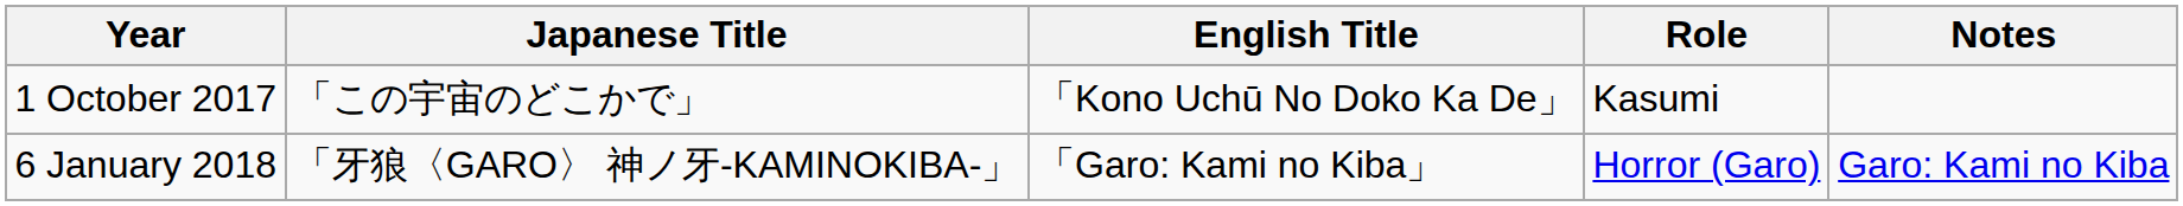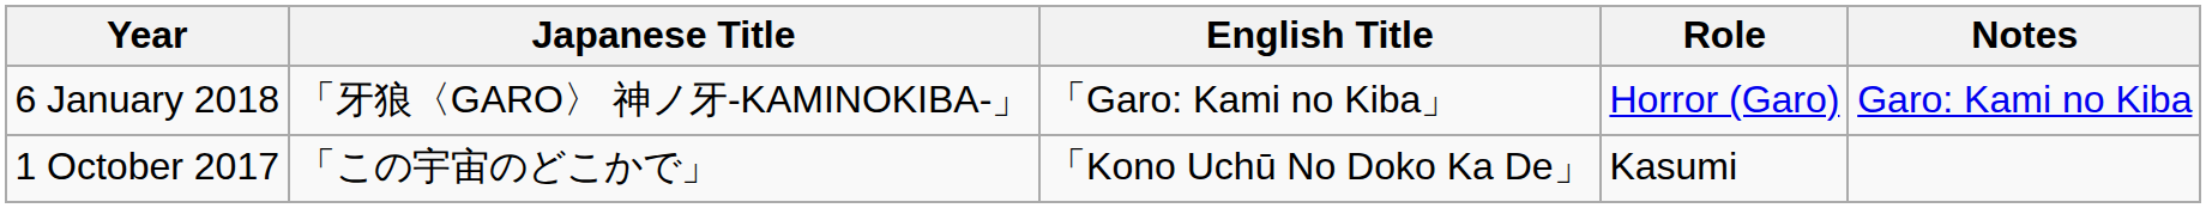rows swapped: 1 October 2017 <-> 6 January 2018
